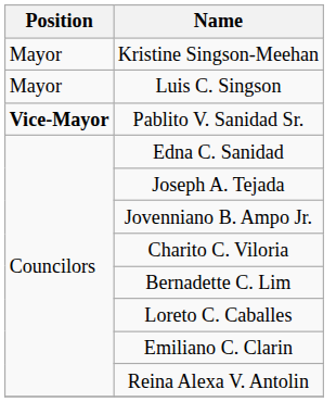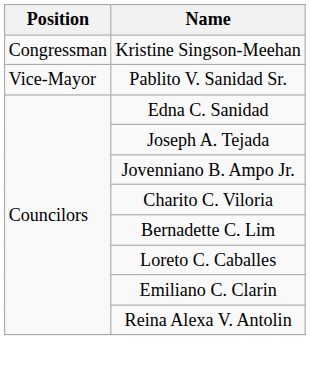Kristine Singson-Meehan | Position: Mayor -> Congressman
- row: Mayor | Luis C. Singson
Pablito V. Sanidad Sr. | Position: bold -> normal
